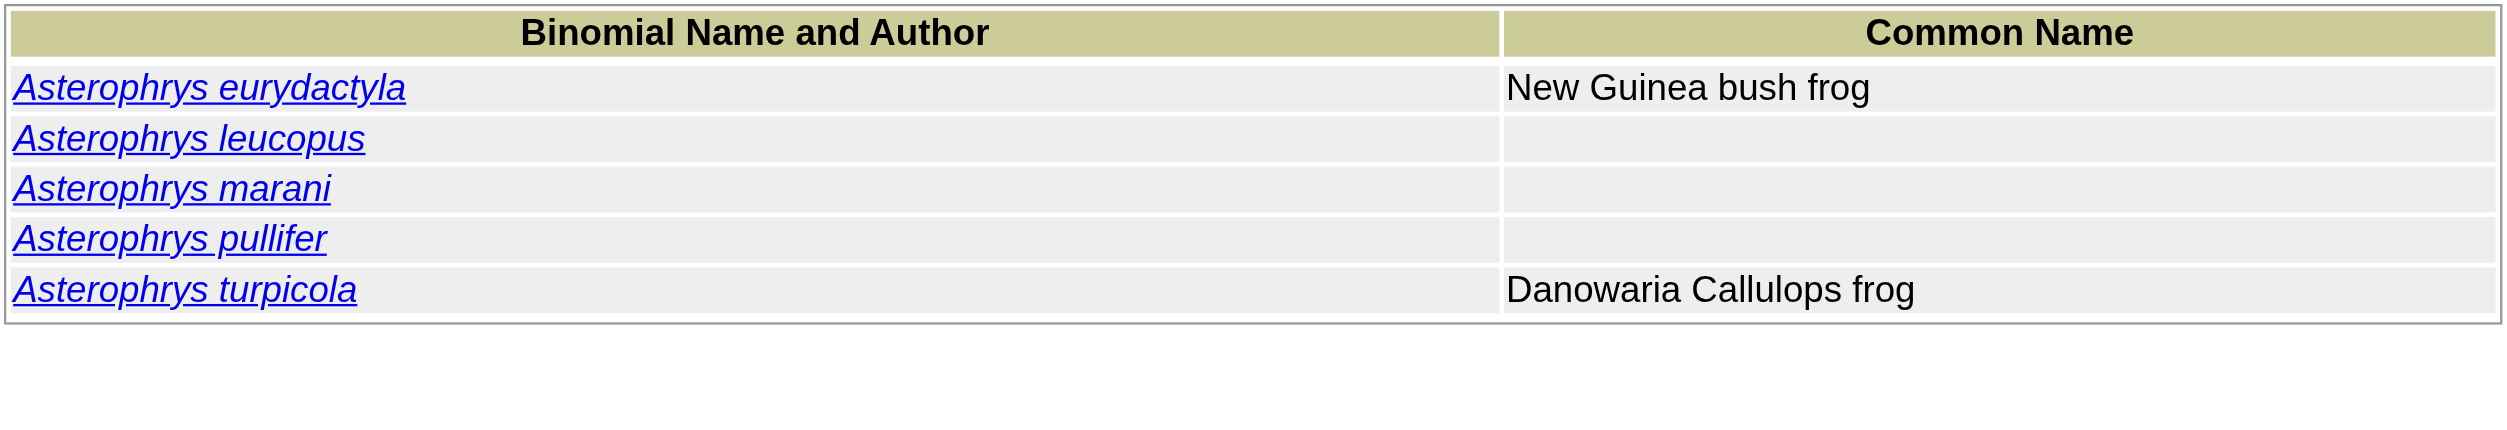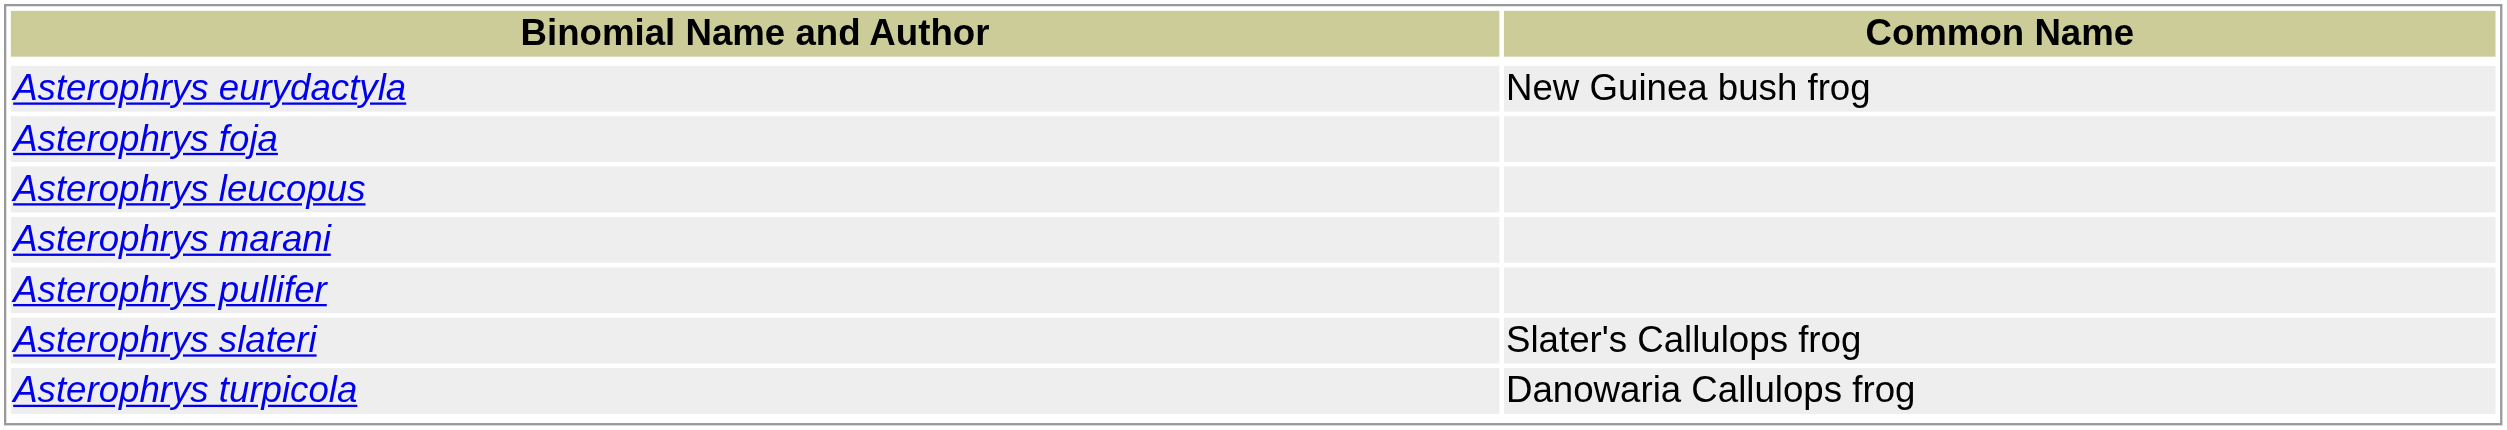+ row: Asterophrys foja
+ row: Asterophrys slateri | Slater's Callulops frog
